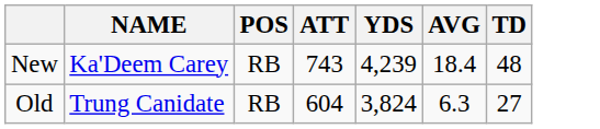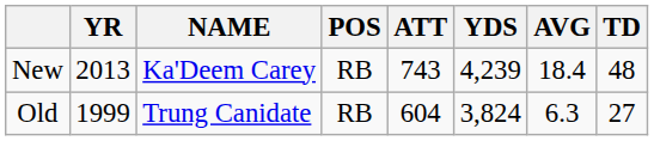+ column: YR | 2013 | 1999
